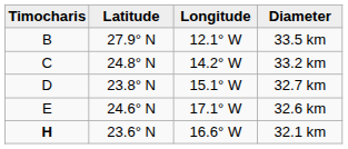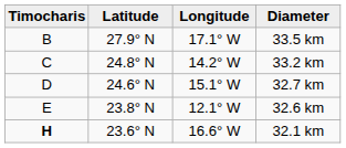33.5 km | Longitude: 12.1° W -> 17.1° W
32.7 km | Latitude: 23.8° N -> 24.6° N
32.6 km | Latitude: 24.6° N -> 23.8° N
32.6 km | Longitude: 17.1° W -> 12.1° W
